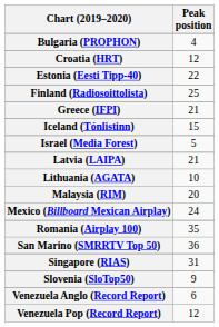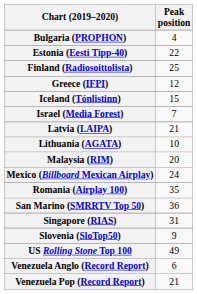- row: Croatia (HRT) | 12
Greece (IFPI) | Peak position: 21 -> 12
Israel (Media Forest) | Peak position: 5 -> 7
+ row: US Rolling Stone Top 100 | 49
Venezuela Pop (Record Report) | Peak position: 12 -> 21
